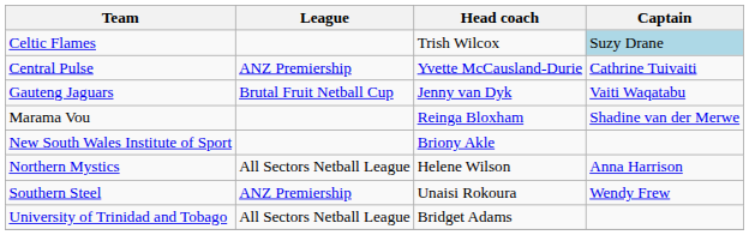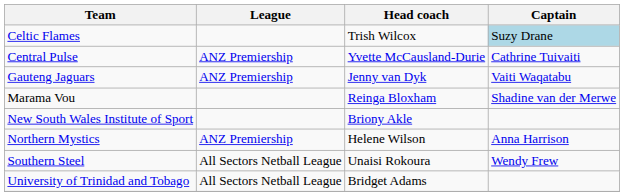Gauteng Jaguars | League: Brutal Fruit Netball Cup -> ANZ Premiership
Northern Mystics | League: All Sectors Netball League -> ANZ Premiership
Southern Steel | League: ANZ Premiership -> All Sectors Netball League
